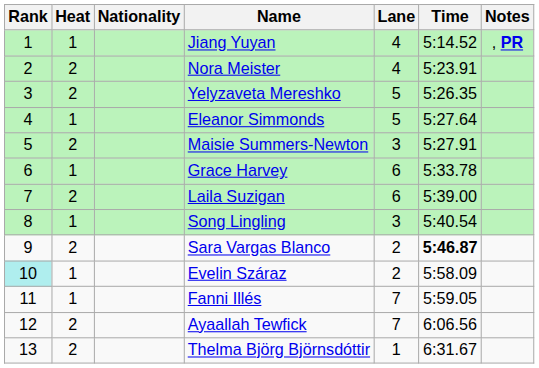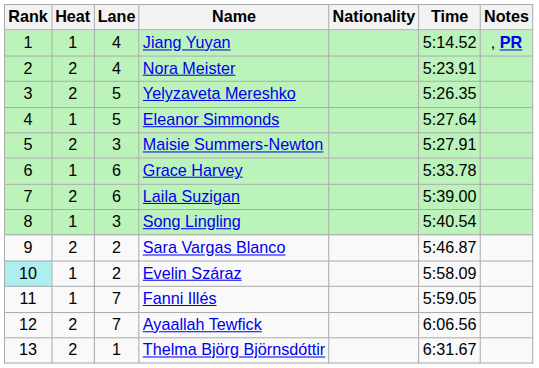columns swapped: Lane <-> Nationality
Sara Vargas Blanco | Time: bold -> normal
